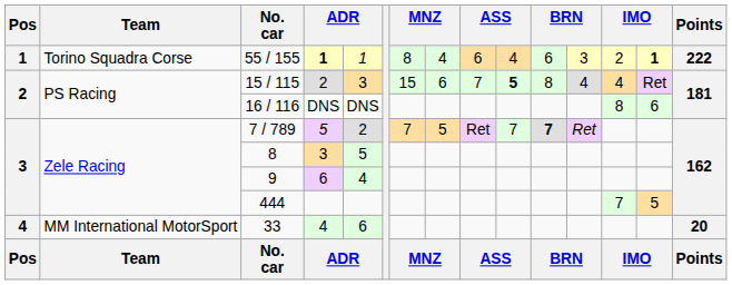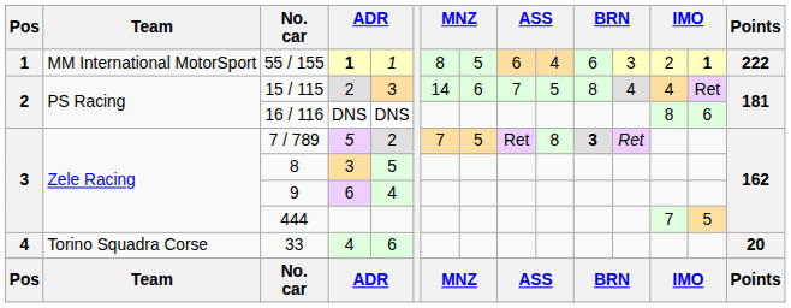55 / 155 | Team: Torino Squadra Corse -> MM International MotorSport
55 / 155 | column 8: 4 -> 5
15 / 115 | column 7: 15 -> 14
15 / 115 | column 10: bold -> normal
7 / 789 | column 10: 7 -> 8
7 / 789 | column 11: 7 -> 3
33 | Team: MM International MotorSport -> Torino Squadra Corse
